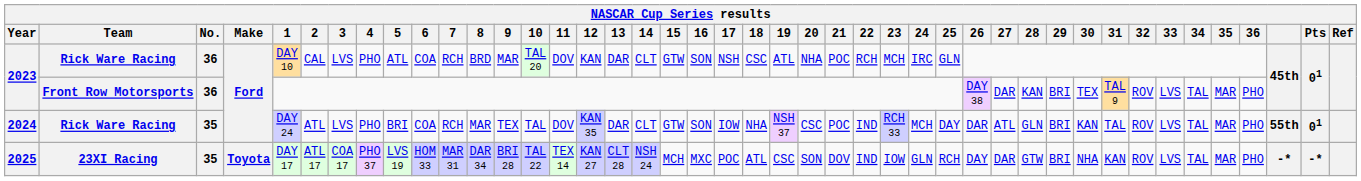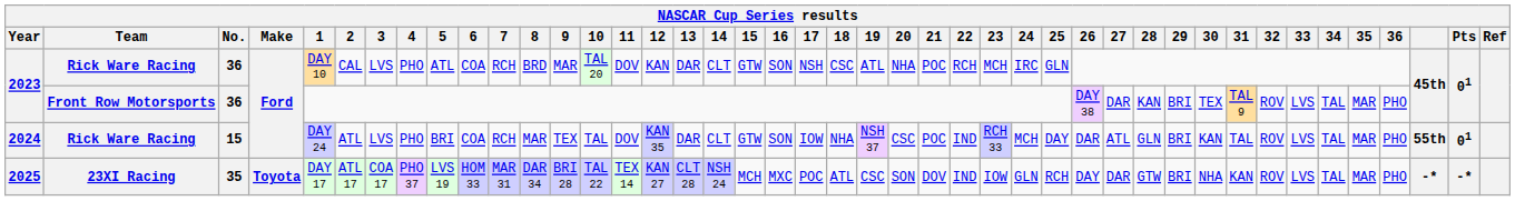2024 | No.: 35 -> 15
